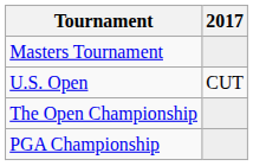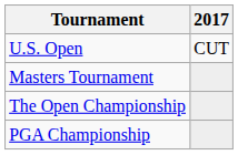rows swapped: Masters Tournament <-> U.S. Open
